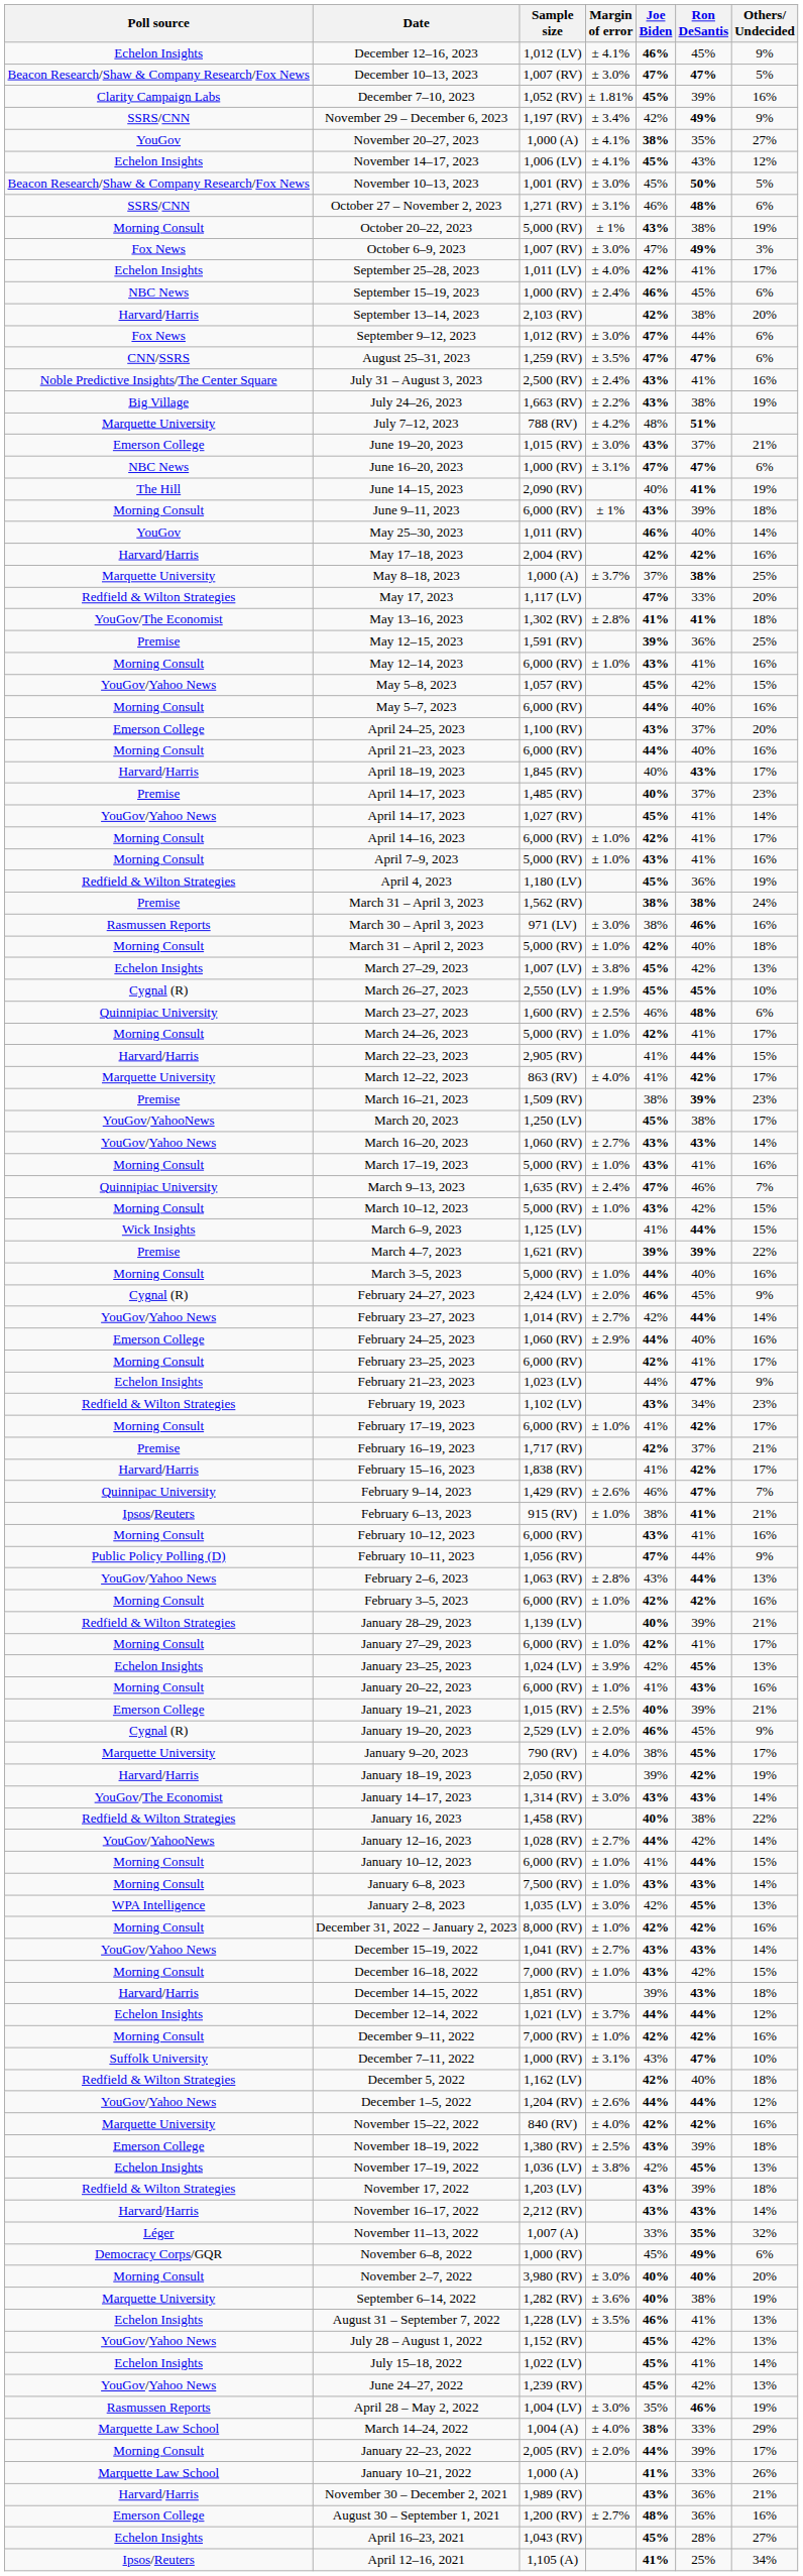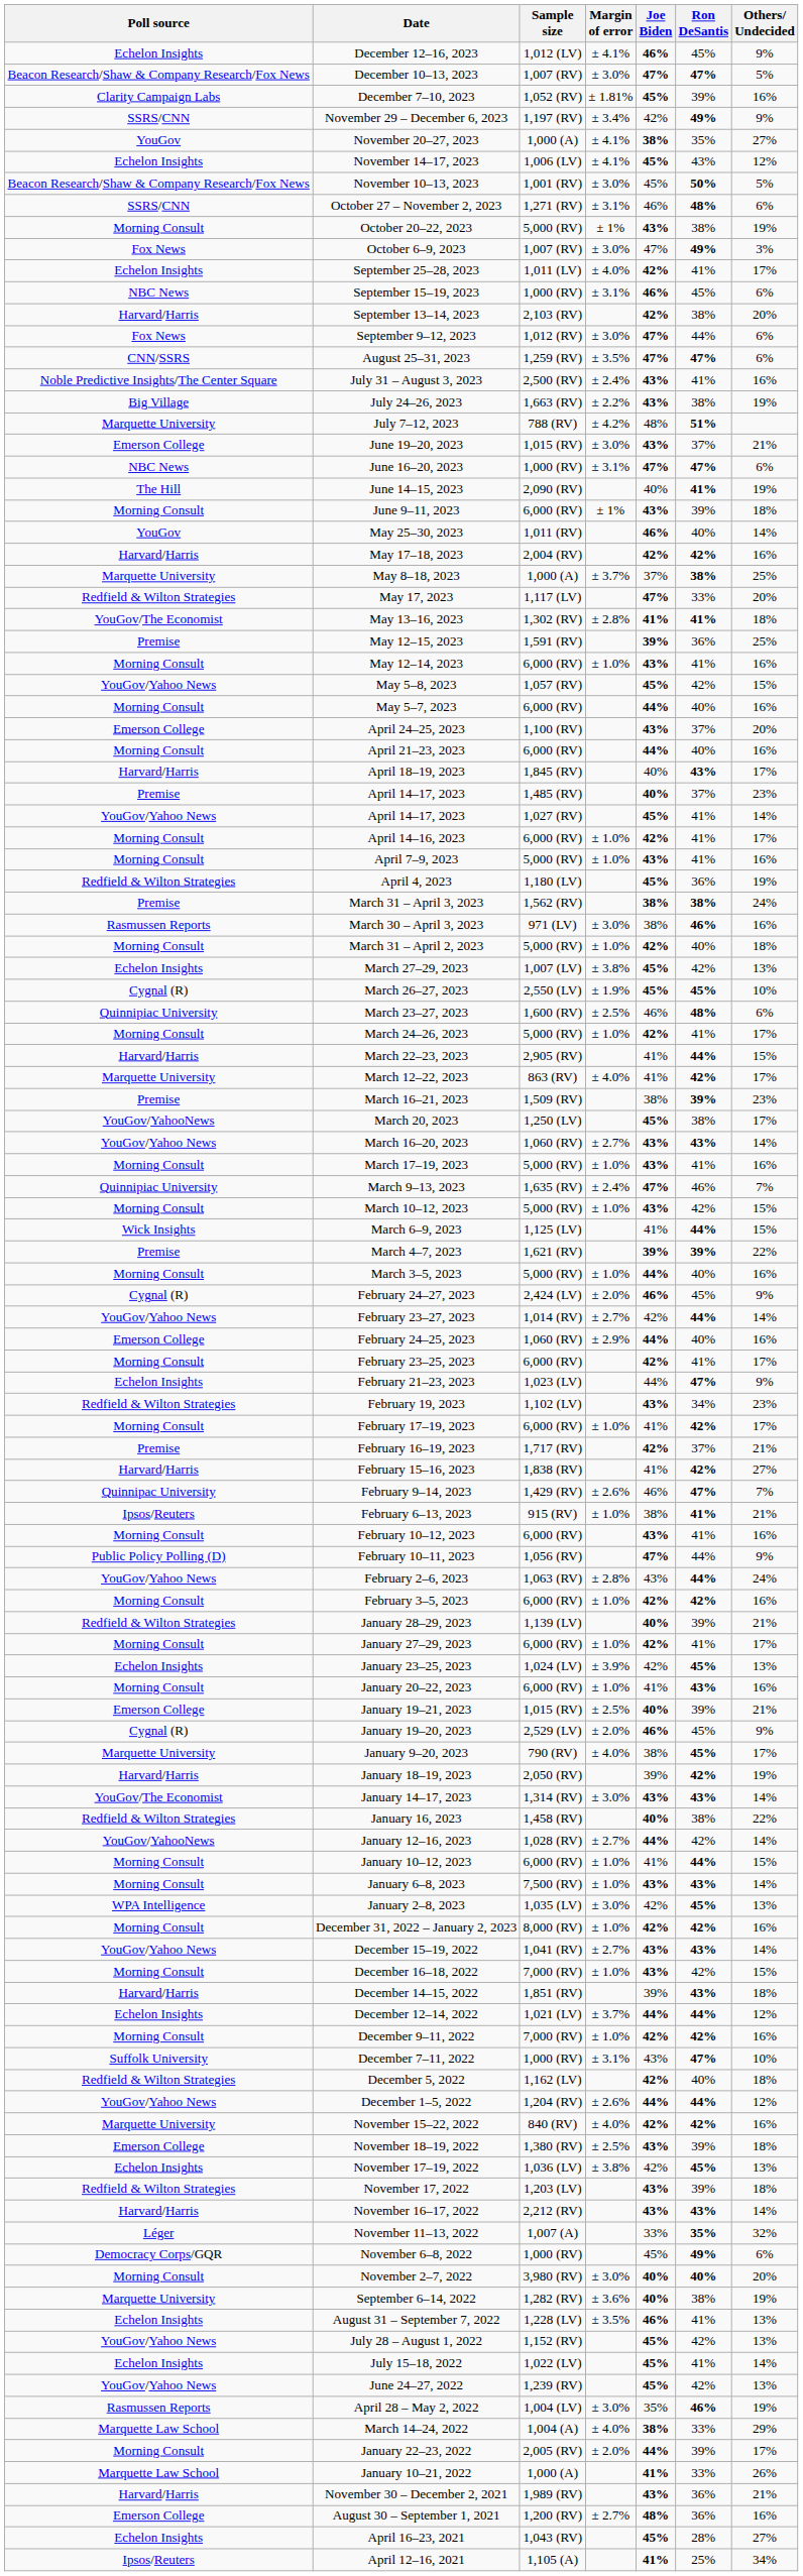September 15–19, 2023 | Margin of error: ± 2.4% -> ± 3.1%
February 15–16, 2023 | Others/ Undecided: 17% -> 27%
February 2–6, 2023 | Others/ Undecided: 13% -> 24%
